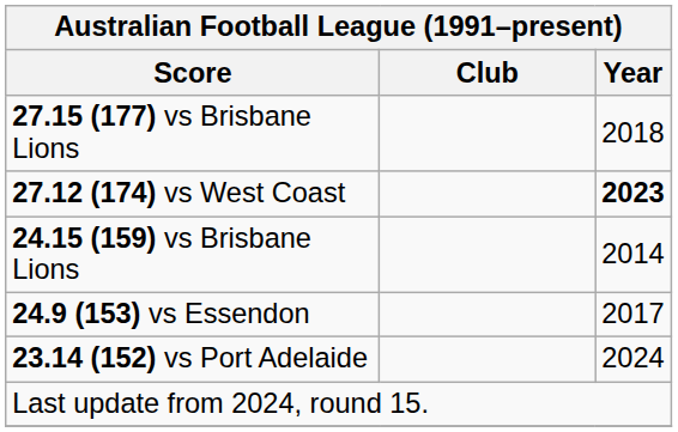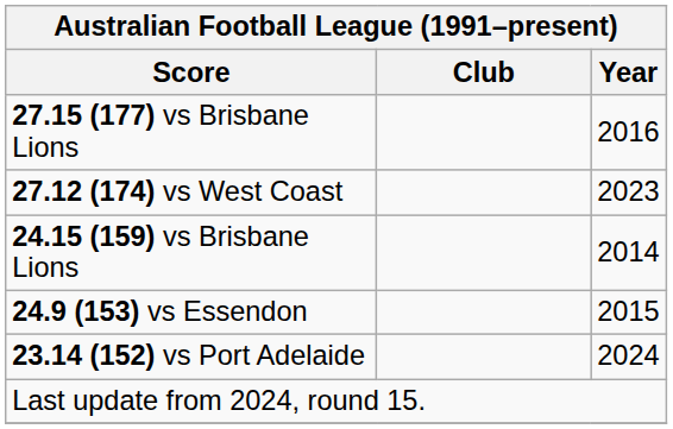27.15 (177) vs Brisbane Lions | Australian Football League (1991–present) / Year: 2018 -> 2016
27.12 (174) vs West Coast | Australian Football League (1991–present) / Year: bold -> normal
24.9 (153) vs Essendon | Australian Football League (1991–present) / Year: 2017 -> 2015
